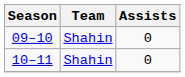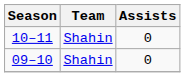rows swapped: 09–10 <-> 10–11
